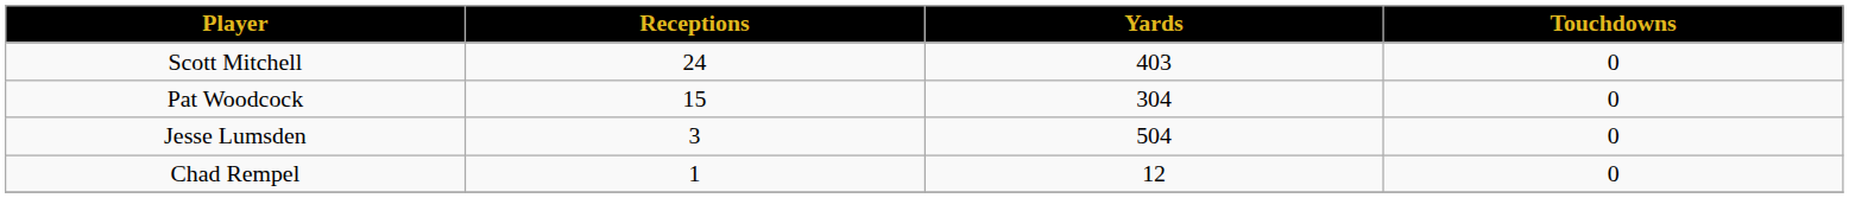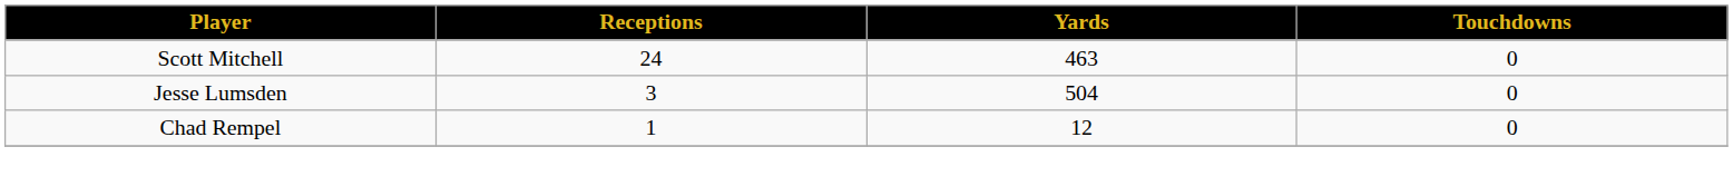Scott Mitchell | Yards: 403 -> 463
- row: Pat Woodcock | 15 | 304 | 0
